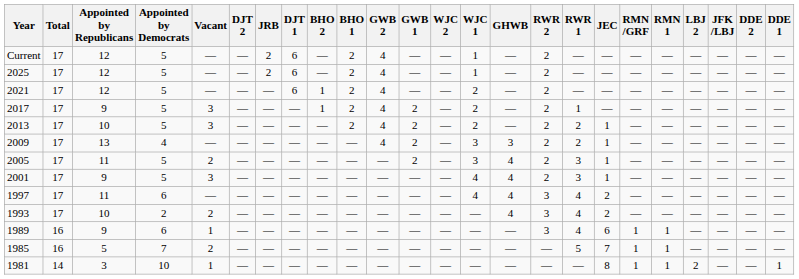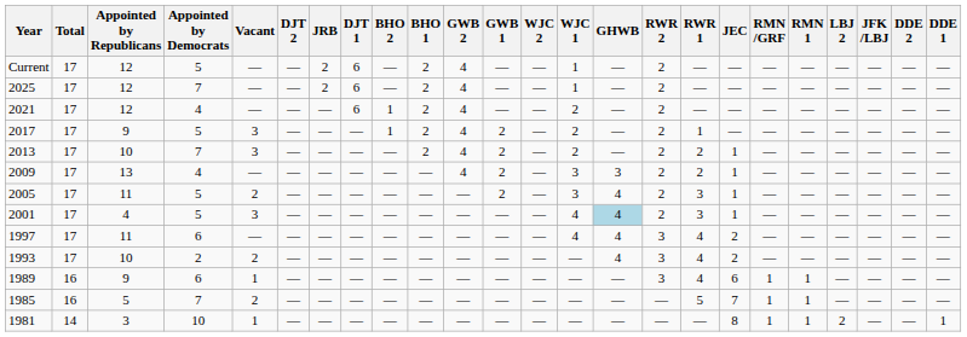2025 | Appointed by Democrats: 5 -> 7
2021 | Appointed by Democrats: 5 -> 4
2013 | Appointed by Democrats: 5 -> 7
2001 | Appointed by Republicans: 9 -> 4
2001 | GHWB: no background -> lightblue background
